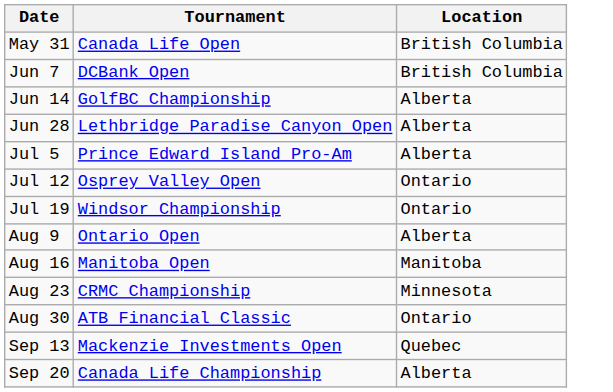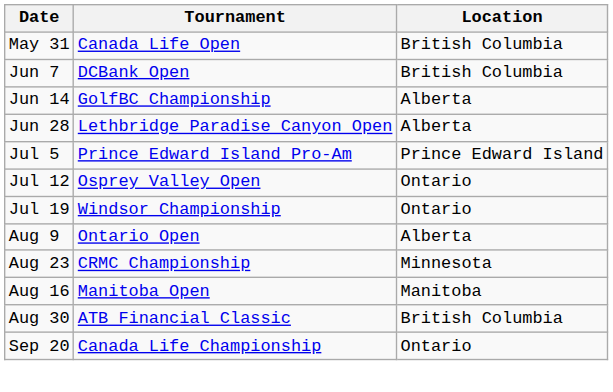Jul 5 | Location: Alberta -> Prince Edward Island
rows swapped: Aug 16 <-> Aug 23
Aug 30 | Location: Ontario -> British Columbia
- row: Sep 13 | Mackenzie Investments Open | Quebec
Sep 20 | Location: Alberta -> Ontario
